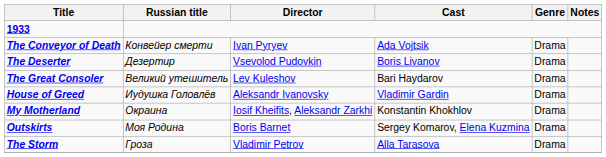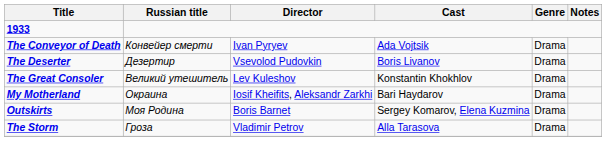The Great Consoler | Cast: Bari Haydarov -> Konstantin Khokhlov
- row: House of Greed | Иудушка Головлёв | Aleksandr Ivanovsky | Vladimir Gardin | Drama
My Motherland | Cast: Konstantin Khokhlov -> Bari Haydarov
